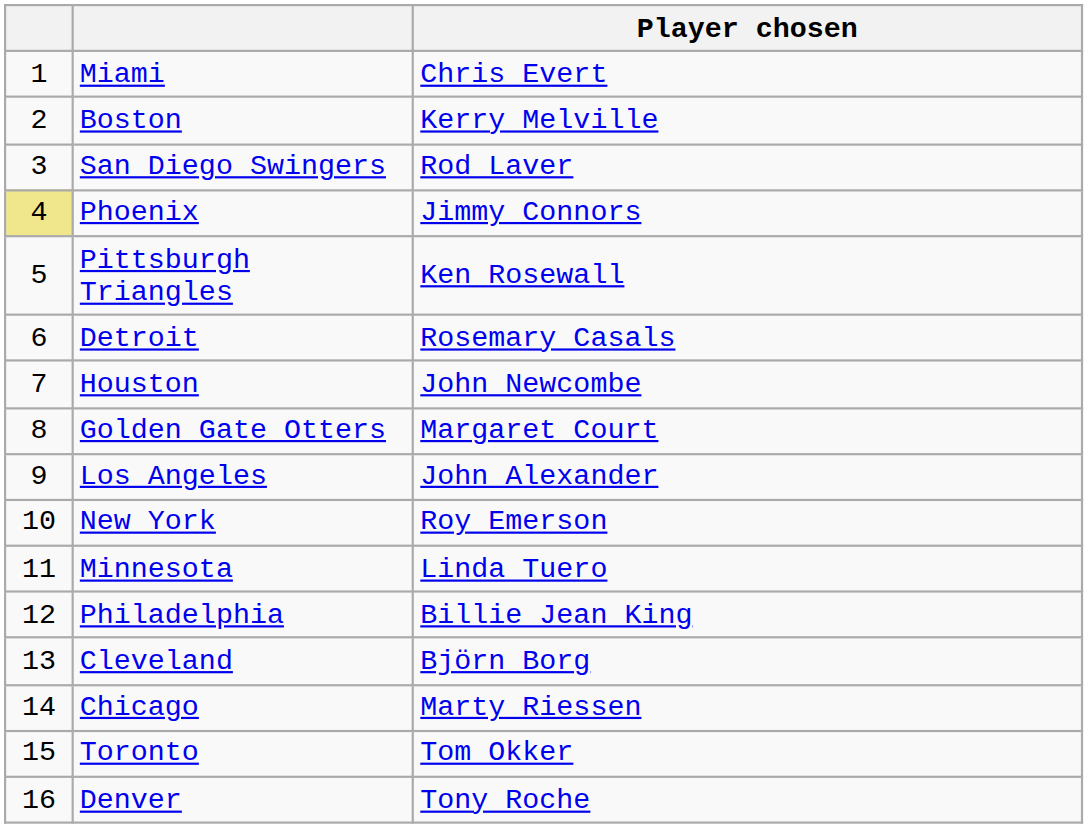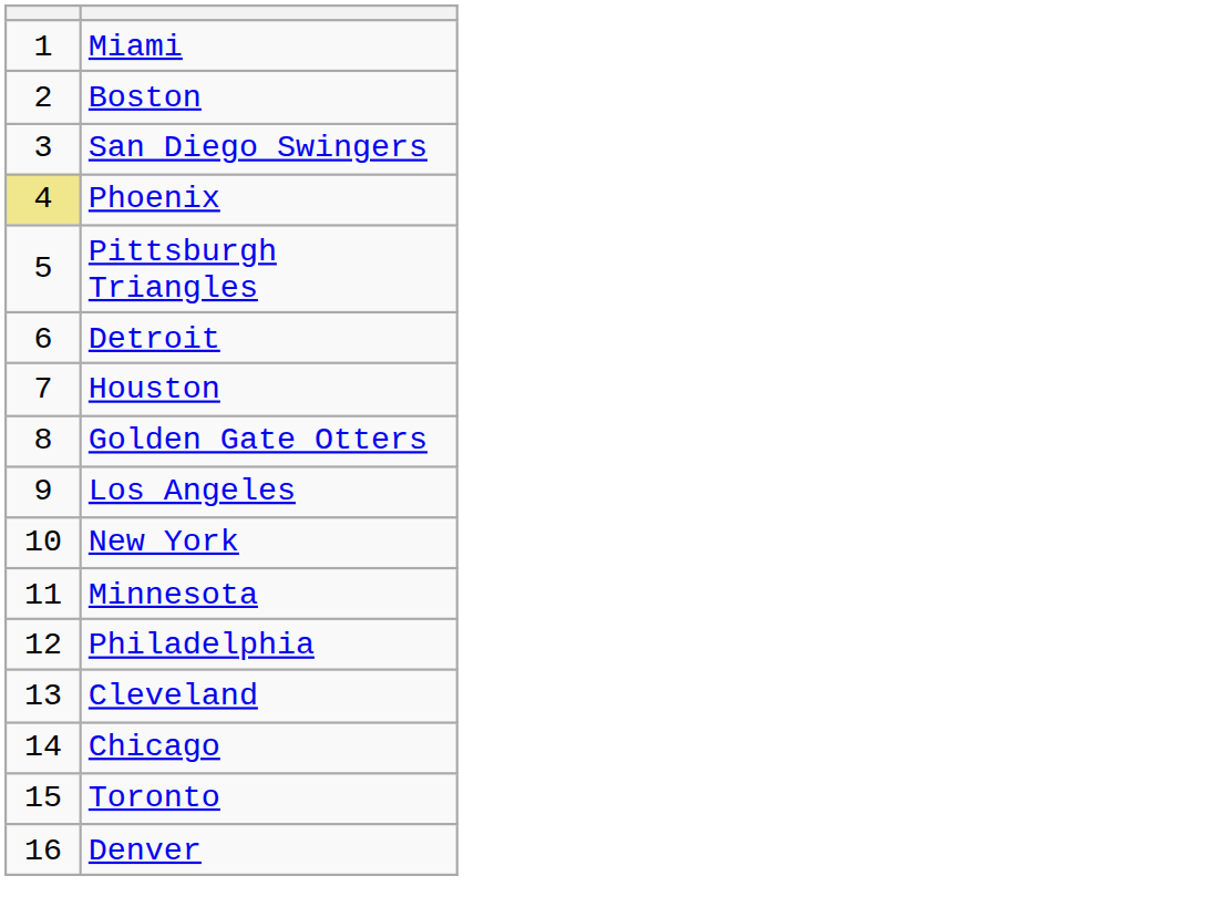- column: Player chosen | Chris Evert | Kerry Melville | Rod Laver | Jimmy Connors | Ken Rosewall | Rosemary Casals | John Newcombe | Margaret Court | John Alexander | Roy Emerson | Linda Tuero | Billie Jean King | Björn Borg | Marty Riessen | Tom Okker | Tony Roche
